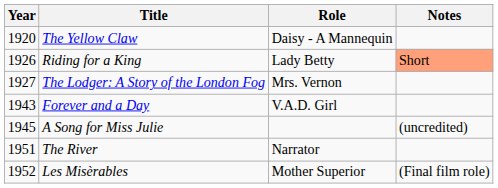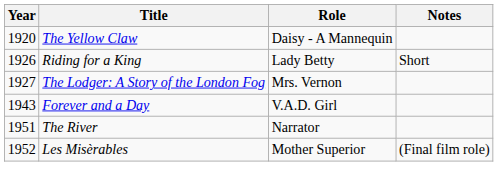Riding for a King | Notes: lightsalmon background -> no background
- row: 1945 | A Song for Miss Julie | (uncredited)
